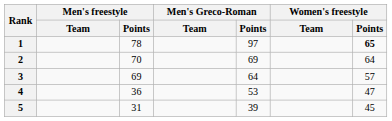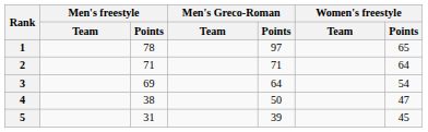1 | Women's freestyle / Points: bold -> normal
2 | Men's freestyle / Points: 70 -> 71
2 | Men's Greco-Roman / Points: 69 -> 71
3 | Women's freestyle / Points: 57 -> 54
4 | Men's freestyle / Points: 36 -> 38
4 | Men's Greco-Roman / Points: 53 -> 50
